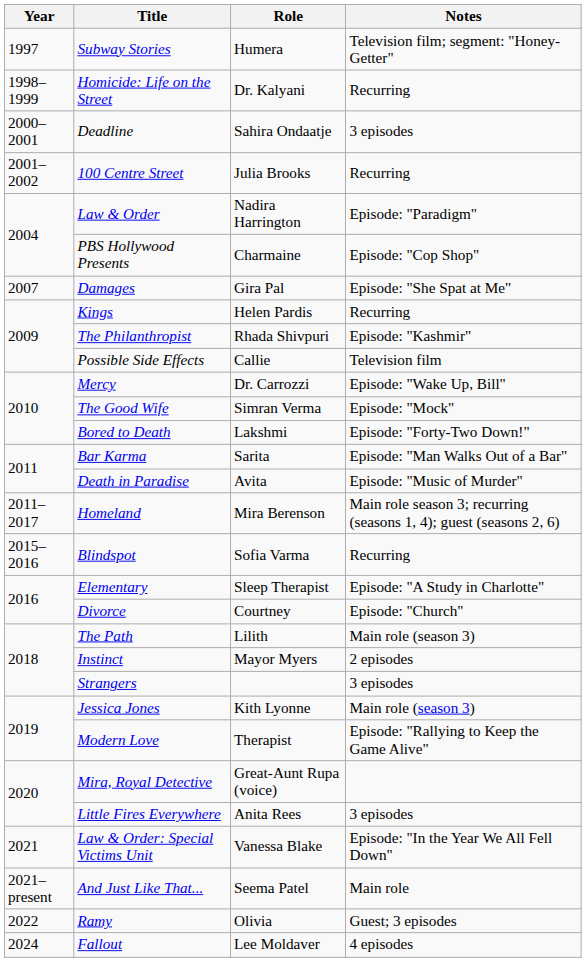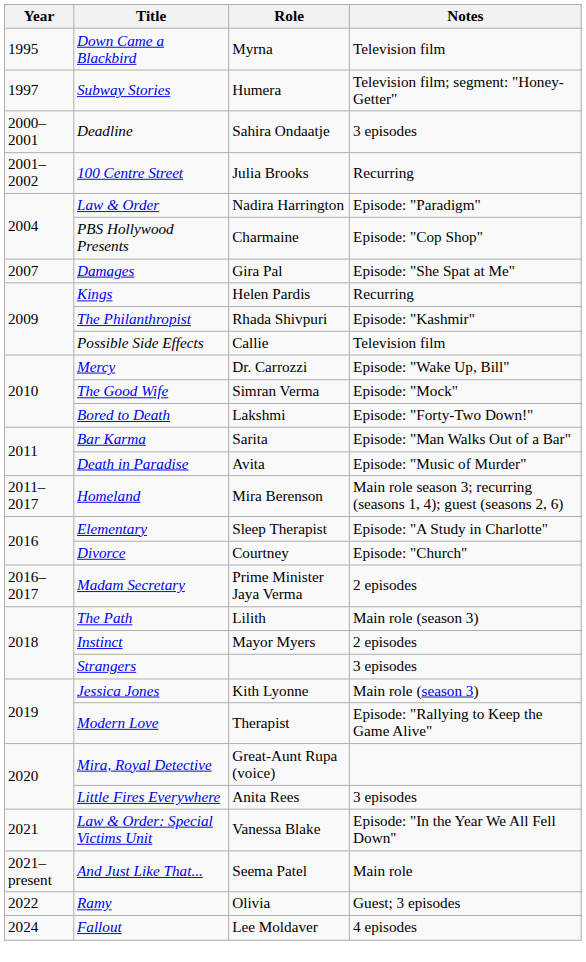+ row: 1995 | Down Came a Blackbird | Myrna | Television film
- row: 1998–1999 | Homicide: Life on the Street | Dr. Kalyani | Recurring
- row: 2015–2016 | Blindspot | Sofia Varma | Recurring
+ row: 2016–2017 | Madam Secretary | Prime Minister Jaya Verma | 2 episodes
